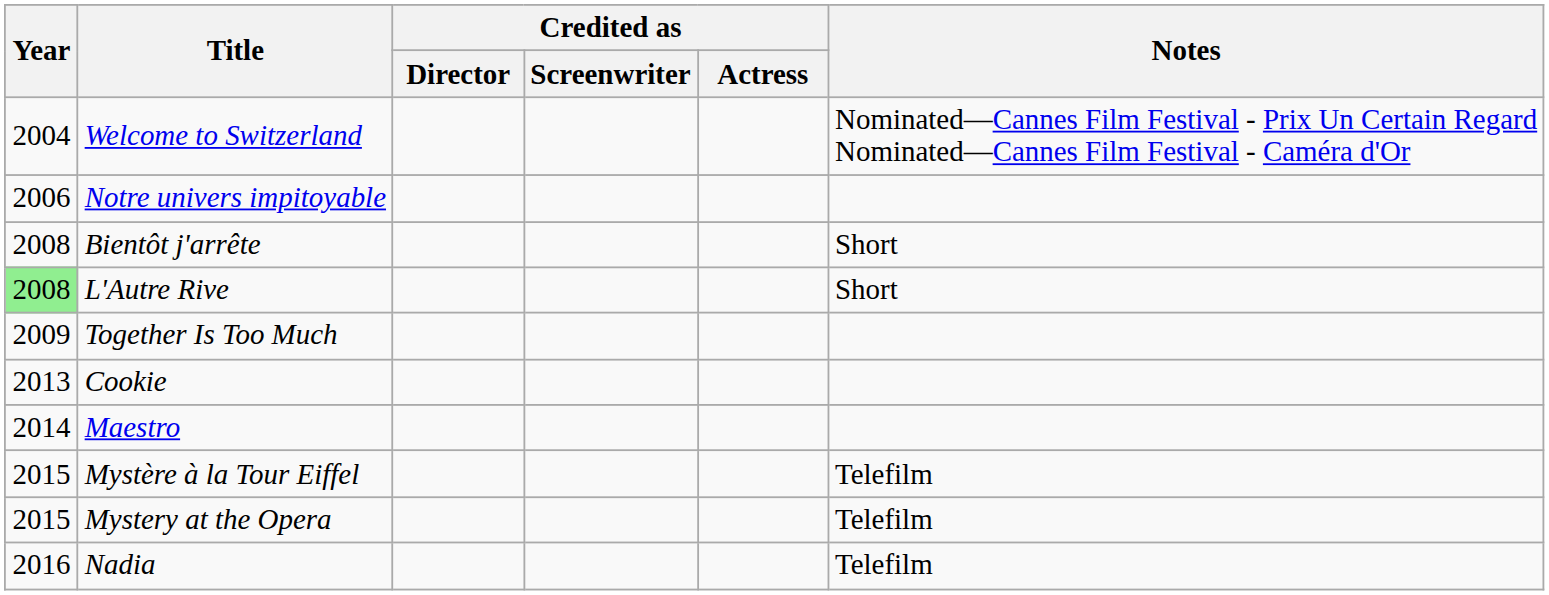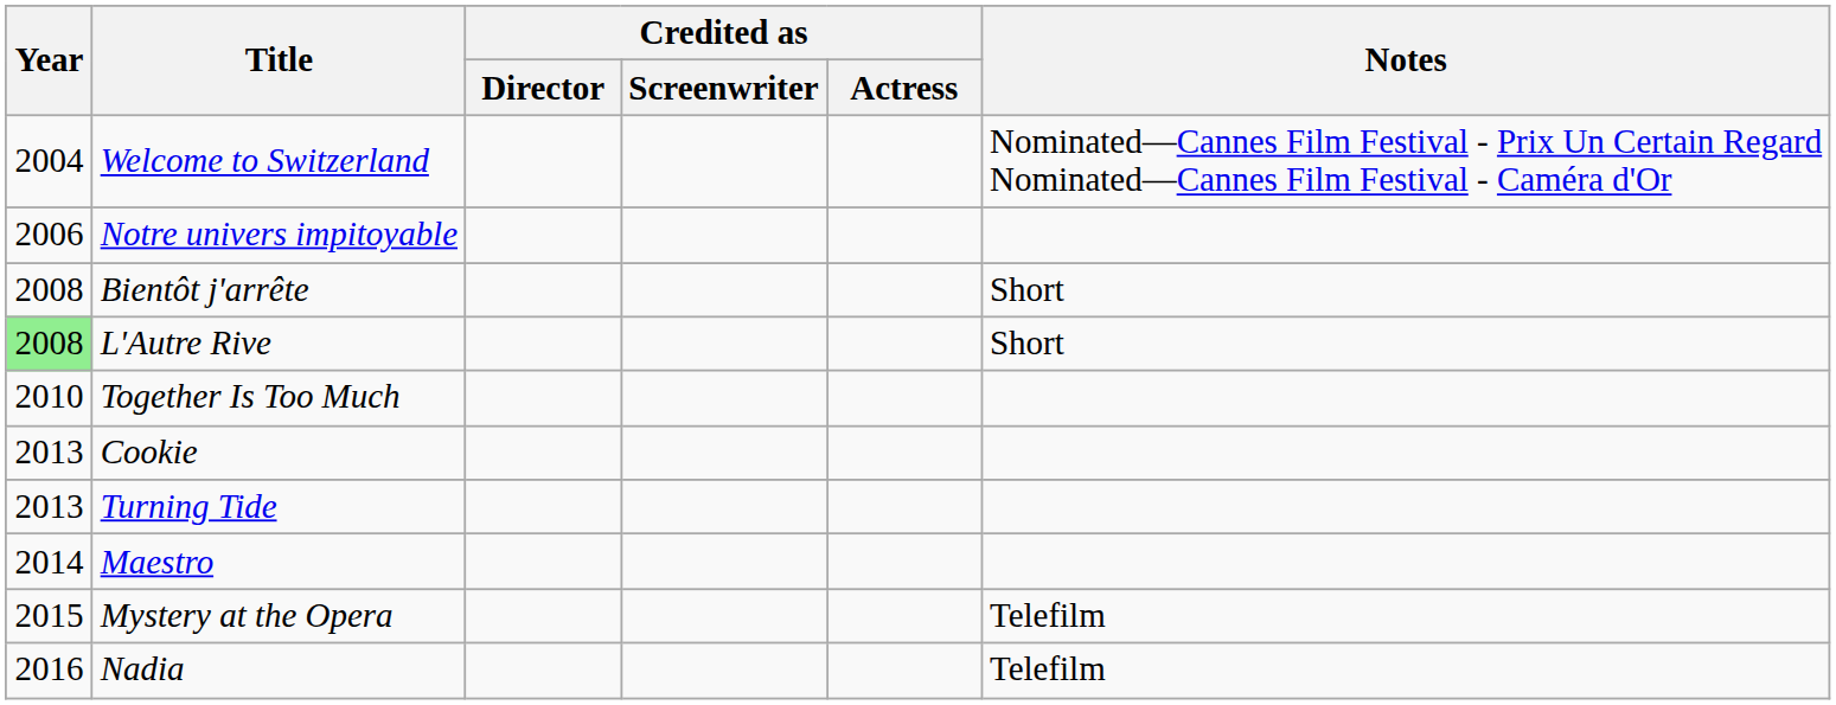Together Is Too Much | Year: 2009 -> 2010
+ row: 2013 | Turning Tide
- row: 2015 | Mystère à la Tour Eiffel | Telefilm
